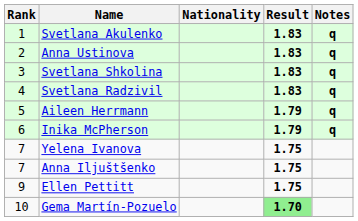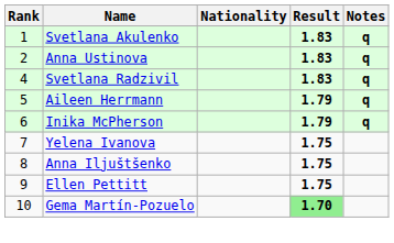- row: 3 | Svetlana Shkolina | 1.83 | q
Anna Iljuštšenko | Rank: 7 -> 8
